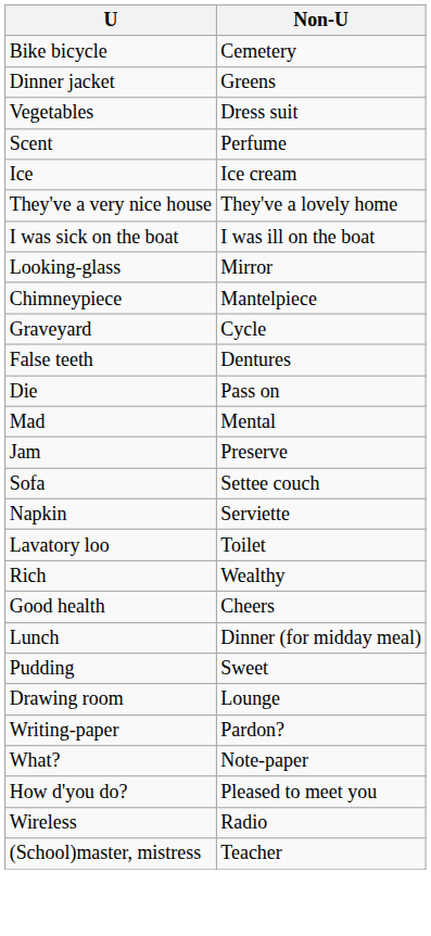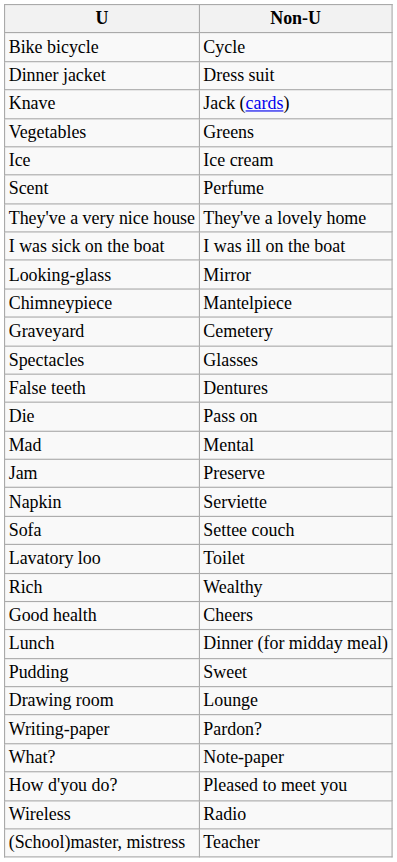Bike bicycle | Non-U: Cemetery -> Cycle
Dinner jacket | Non-U: Greens -> Dress suit
+ row: Knave | Jack (cards)
Vegetables | Non-U: Dress suit -> Greens
rows swapped: Ice <-> Scent
Graveyard | Non-U: Cycle -> Cemetery
+ row: Spectacles | Glasses
rows swapped: Napkin <-> Sofa
